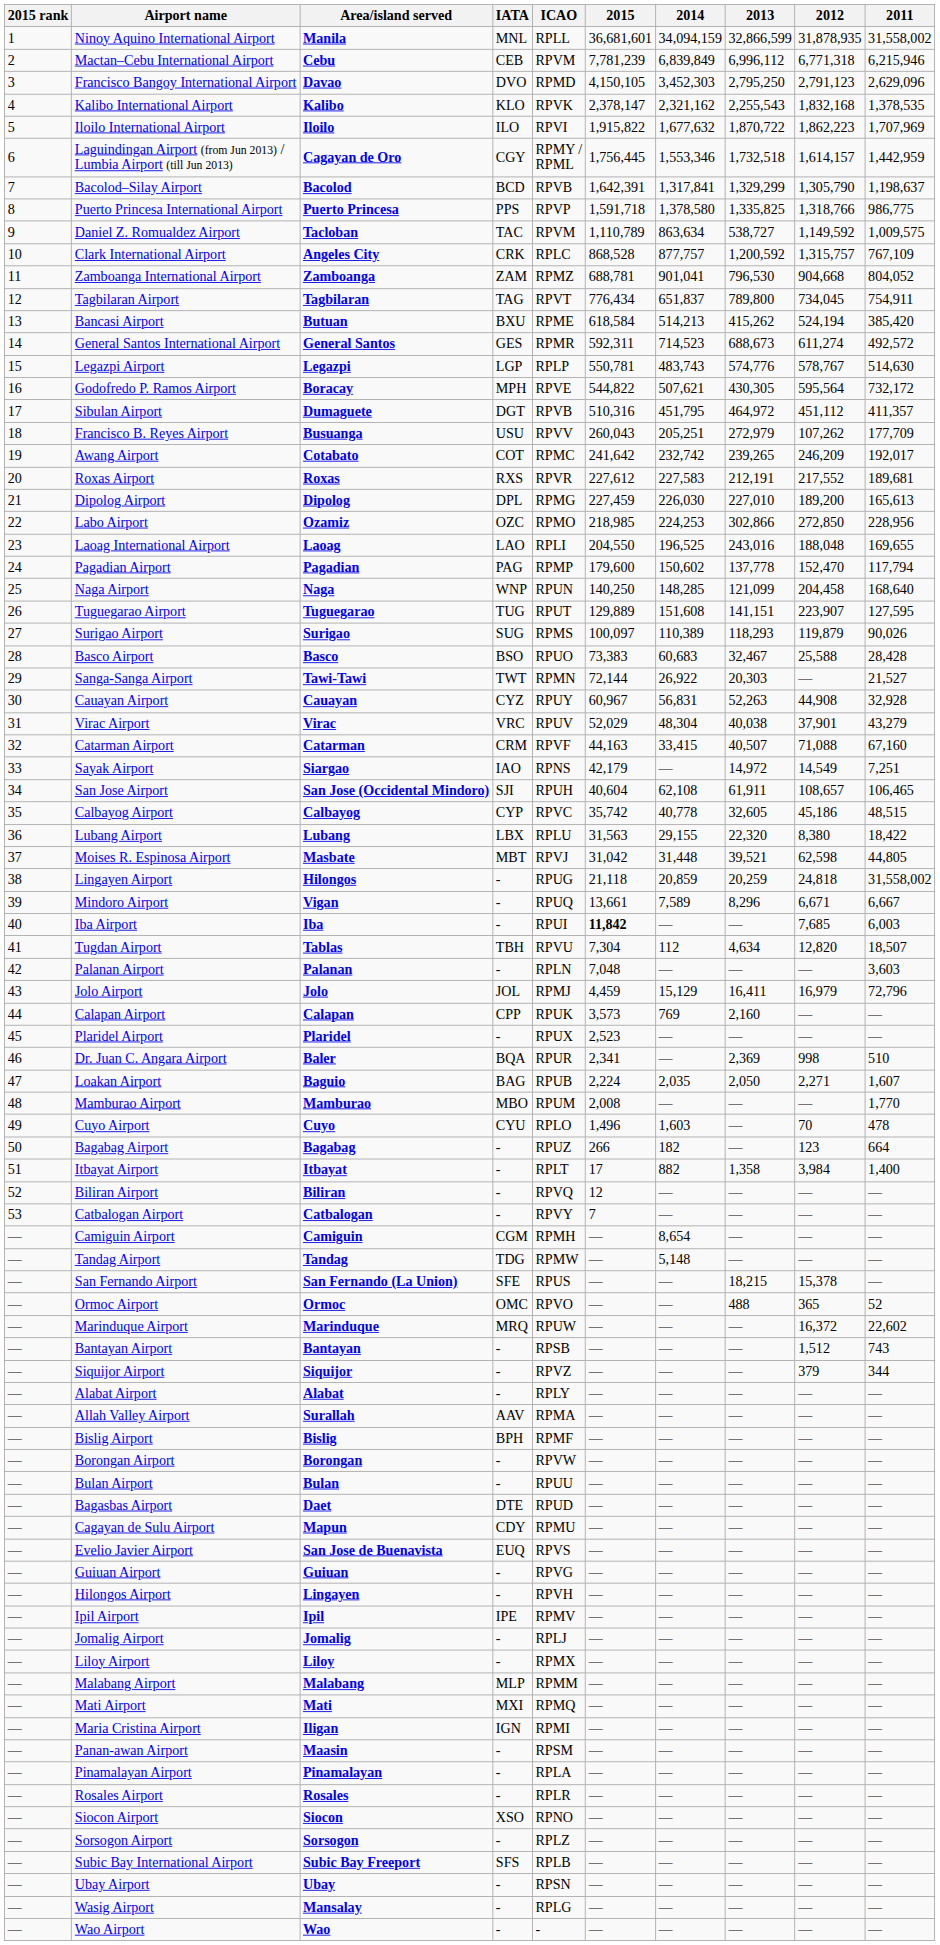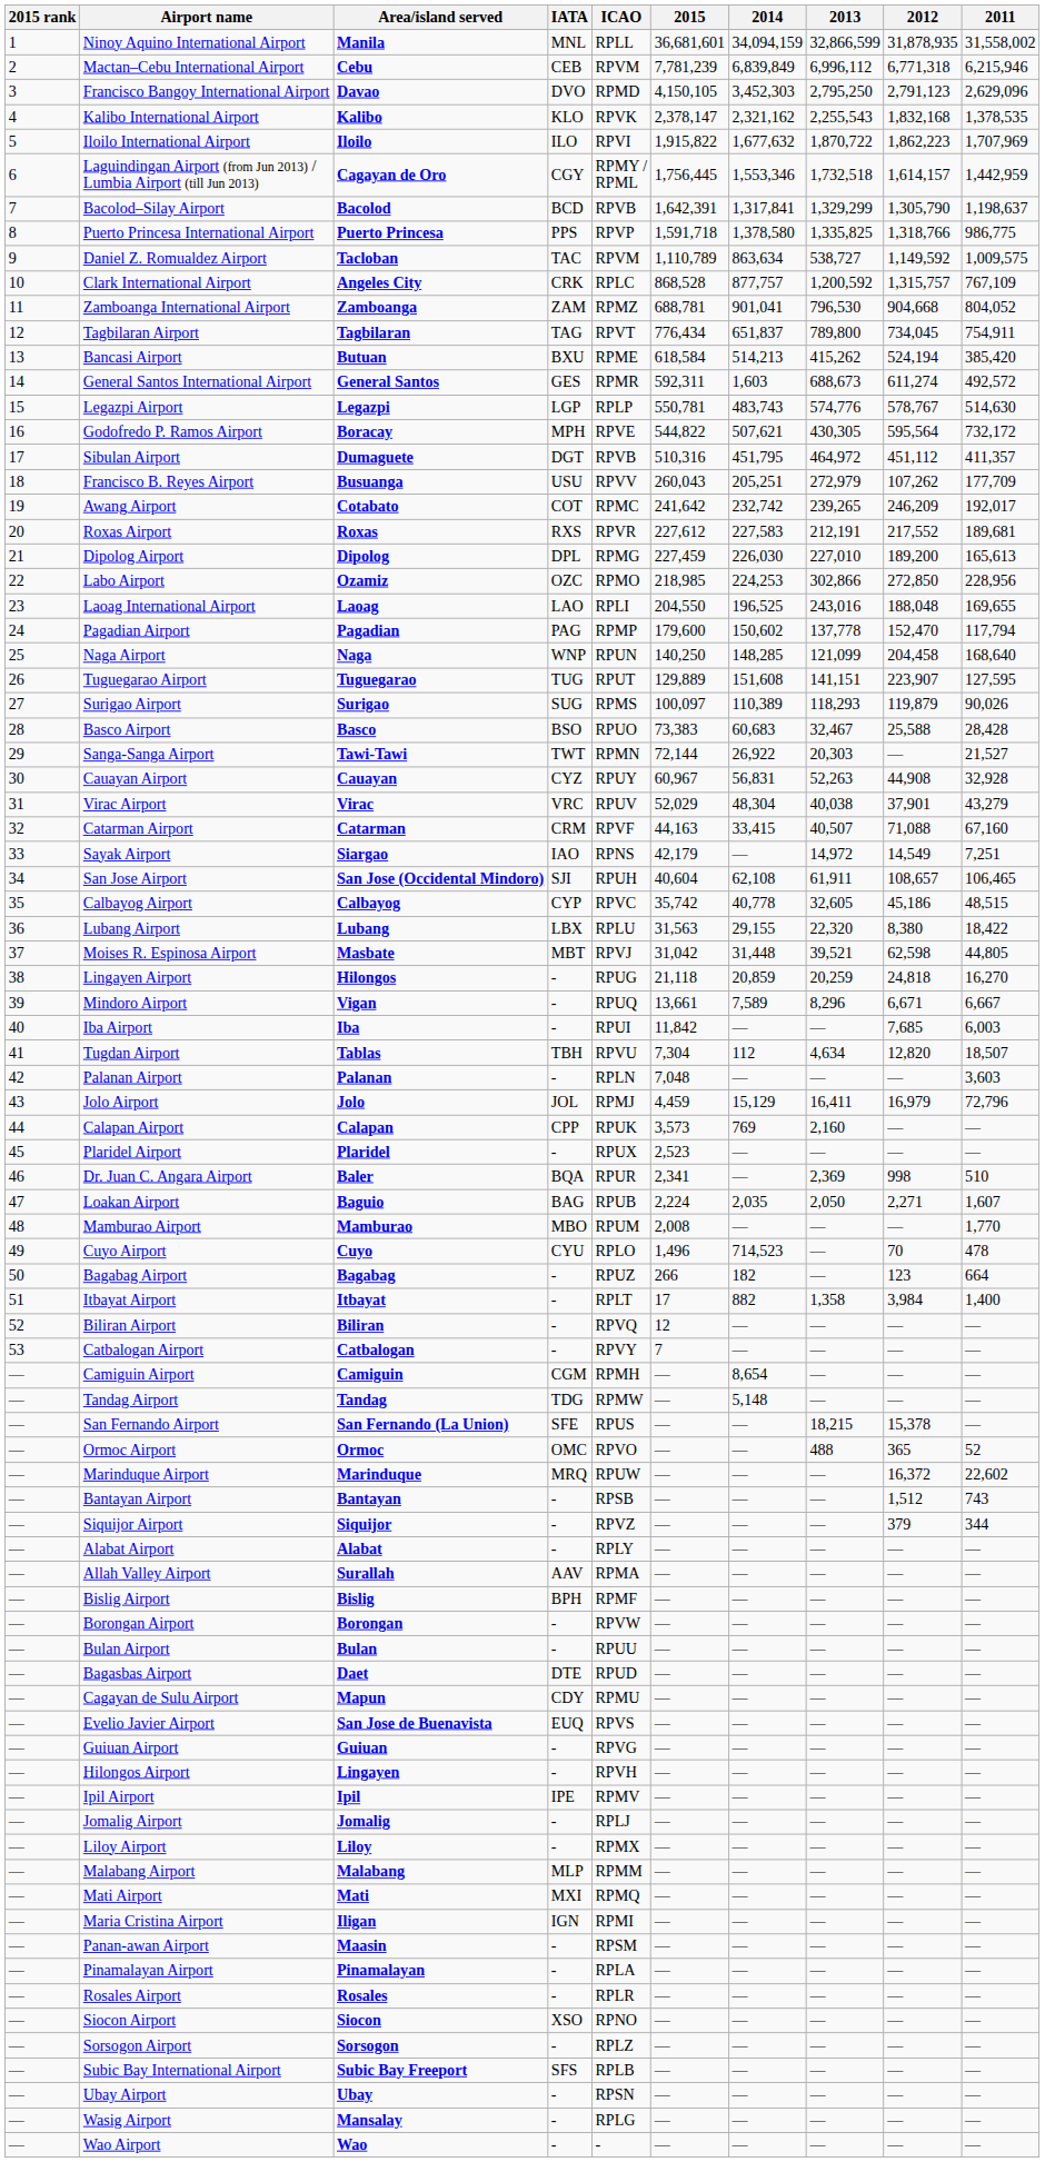General Santos International Airport | 2014: 714,523 -> 1,603
Lingayen Airport | 2011: 31,558,002 -> 16,270
Iba Airport | 2015: bold -> normal
Cuyo Airport | 2014: 1,603 -> 714,523
